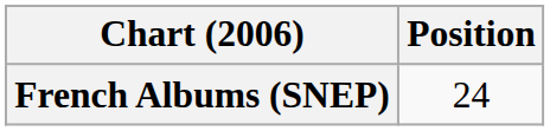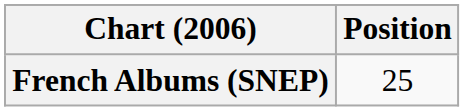French Albums (SNEP) | Position: 24 -> 25
